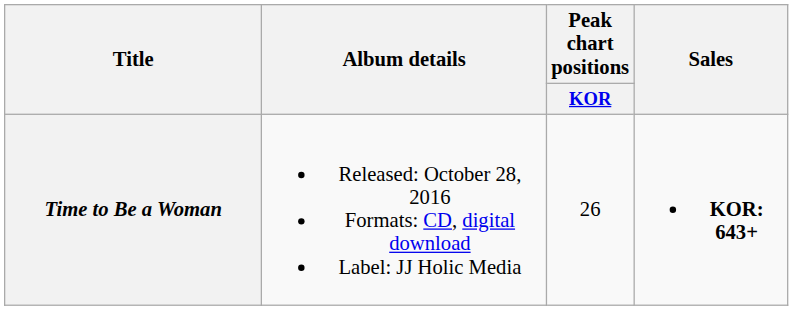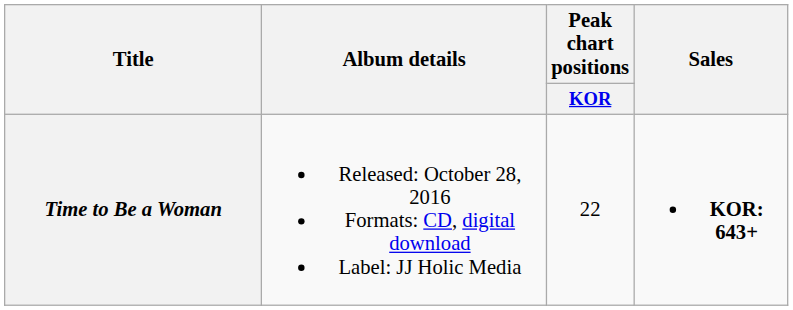Time to Be a Woman | Peak chart positions / KOR: 26 -> 22
